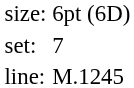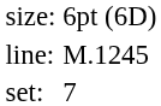rows swapped: set: <-> line:
